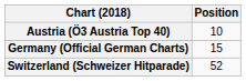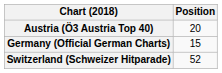Austria (Ö3 Austria Top 40) | Position: 10 -> 20
